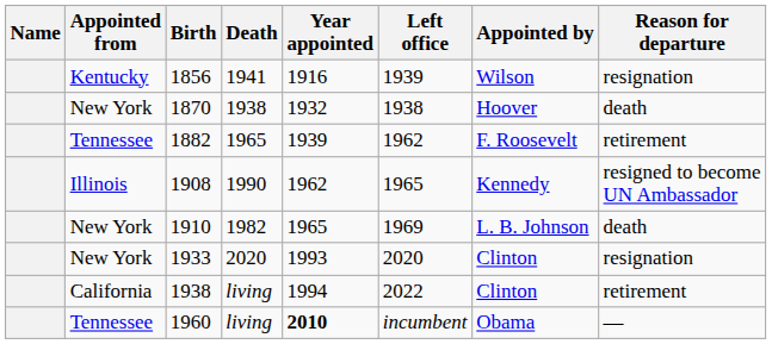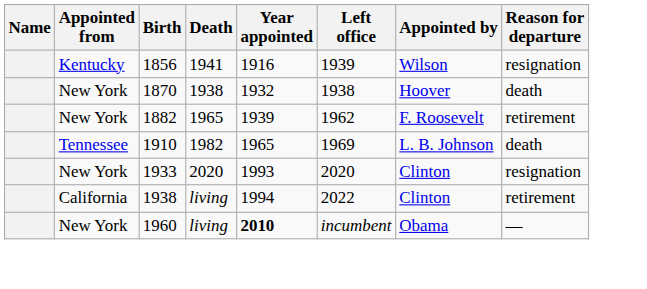1882 | Appointed from: Tennessee -> New York
- row: Illinois | 1908 | 1990 | 1962 | 1965 | Kennedy | resigned to become UN Ambassador
1910 | Appointed from: New York -> Tennessee
1960 | Appointed from: Tennessee -> New York
